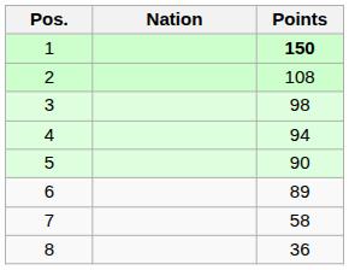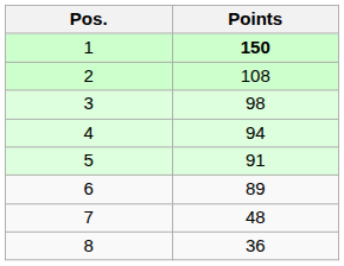- column: Nation
5 | Points: 90 -> 91
7 | Points: 58 -> 48
